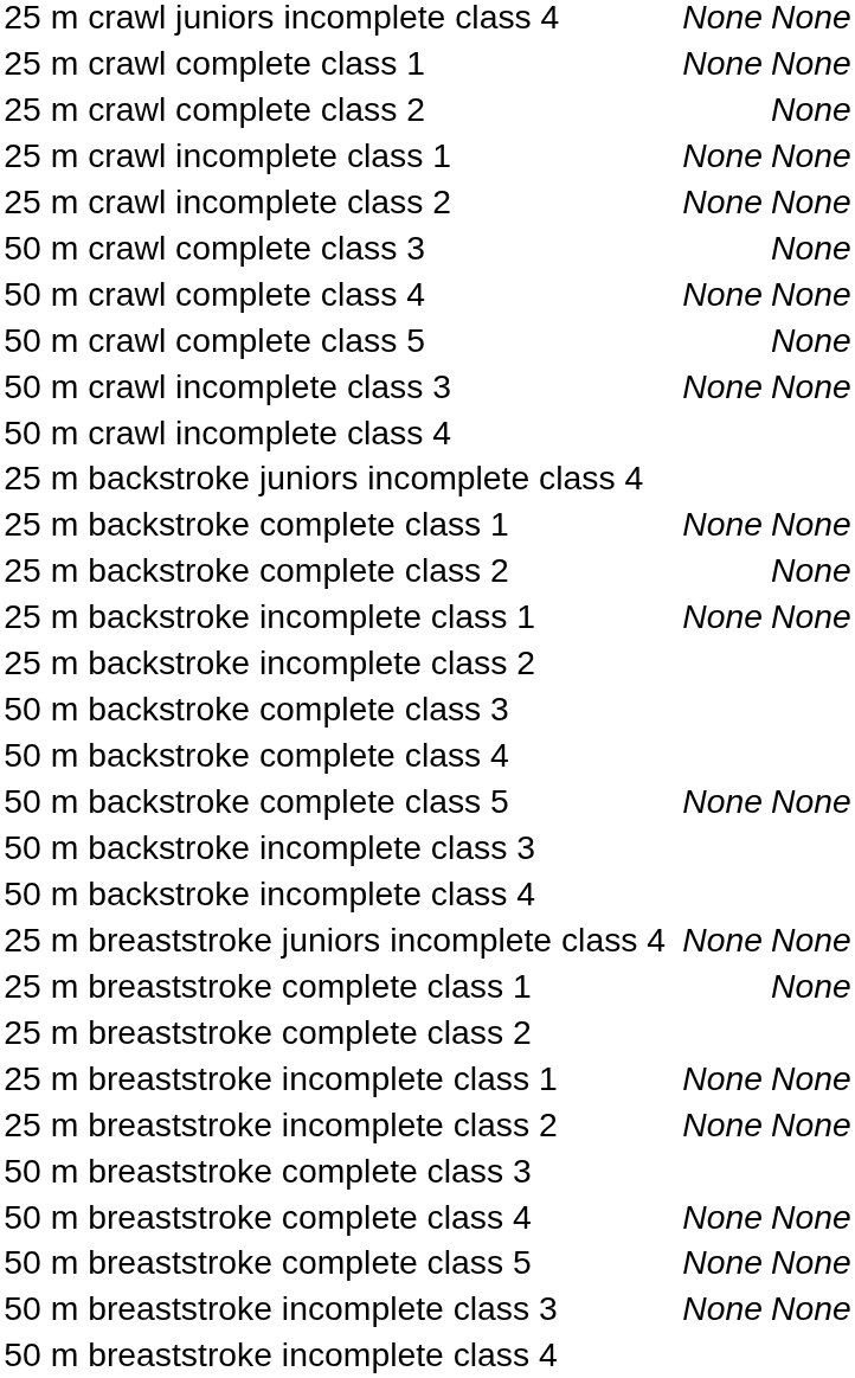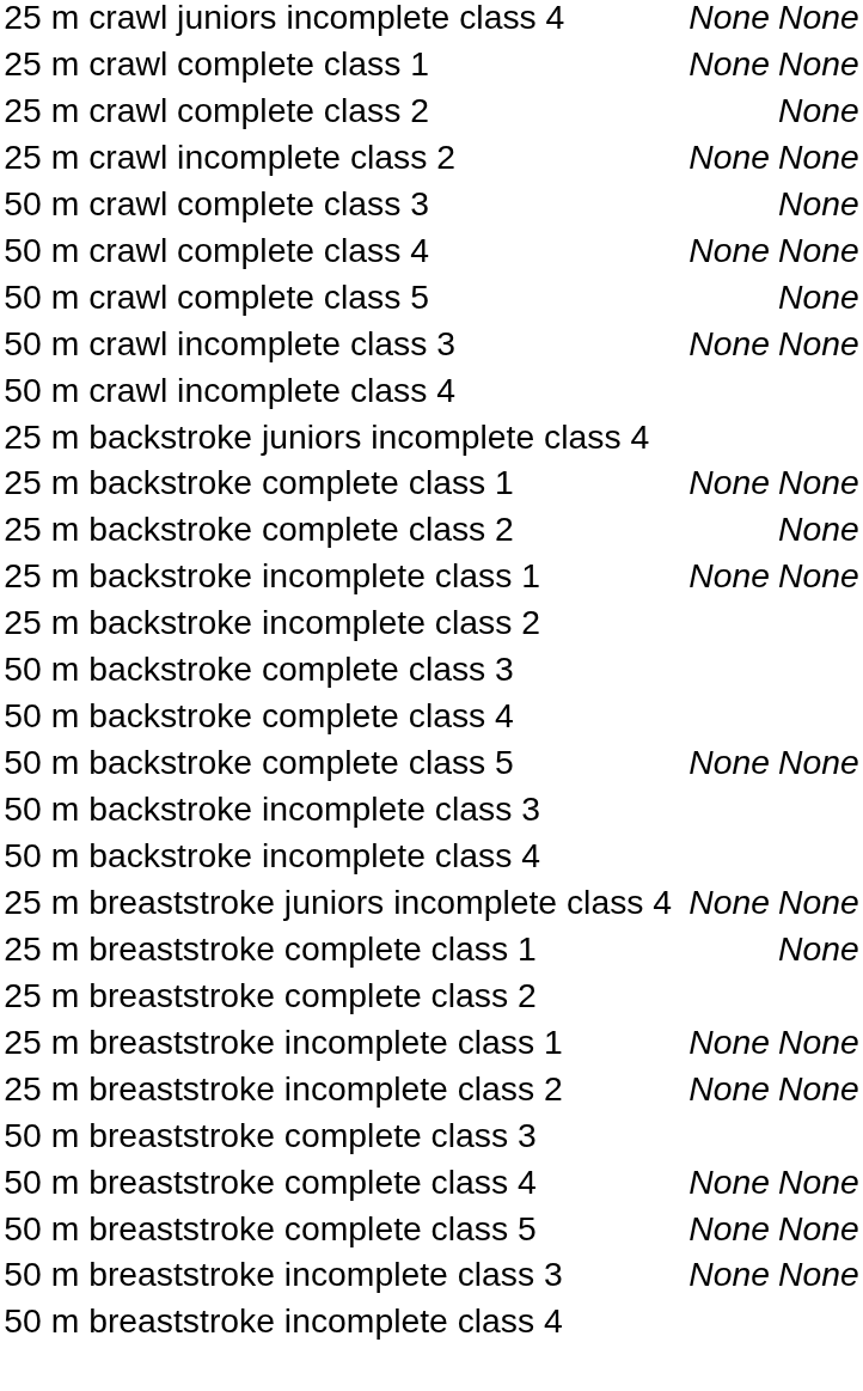- row: 25 m crawl incomplete class 1 | None | None
